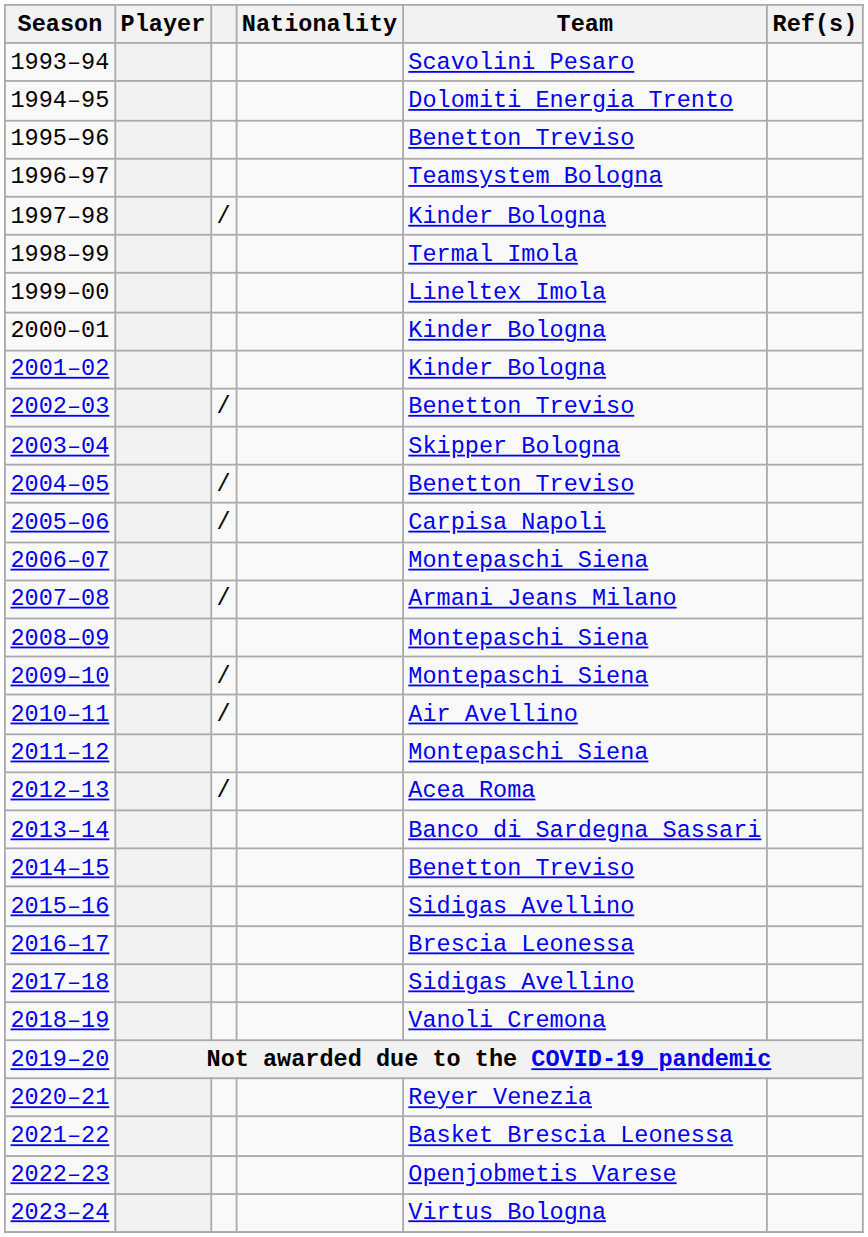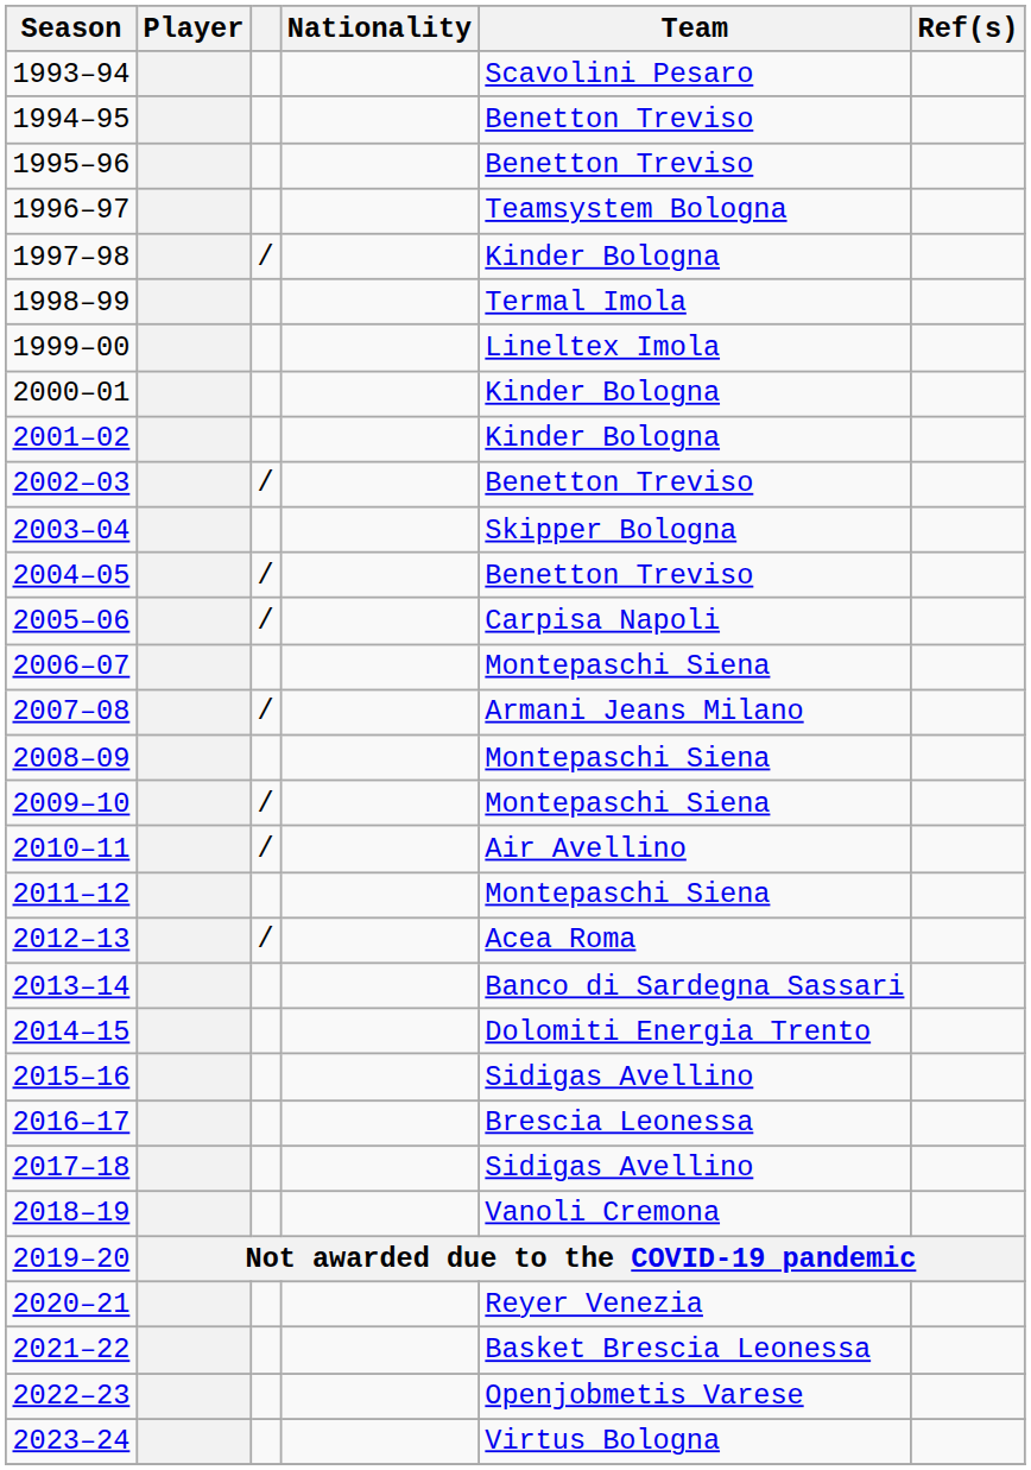1994–95 | Team: Dolomiti Energia Trento -> Benetton Treviso
2014–15 | Team: Benetton Treviso -> Dolomiti Energia Trento
